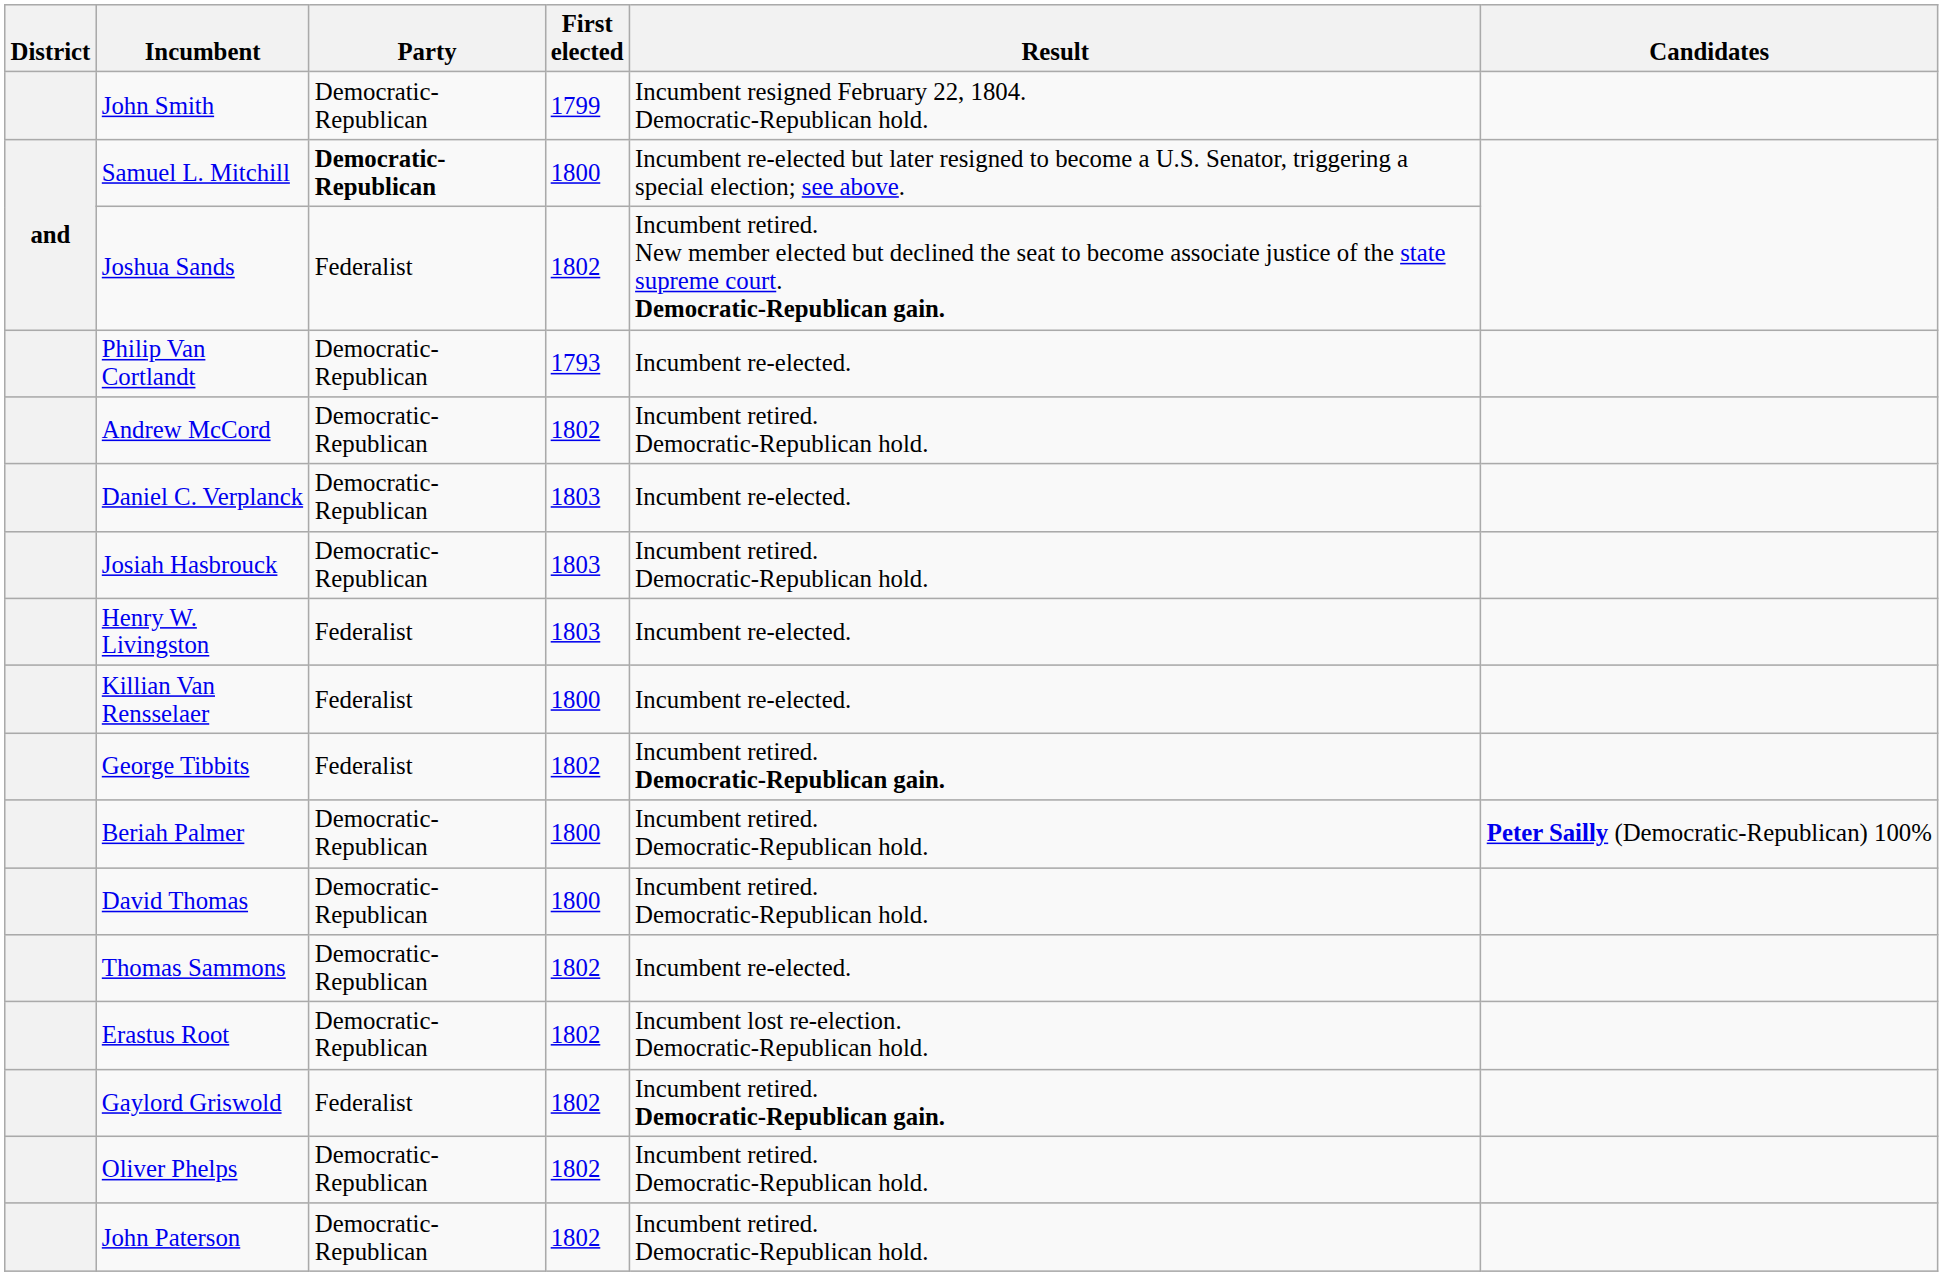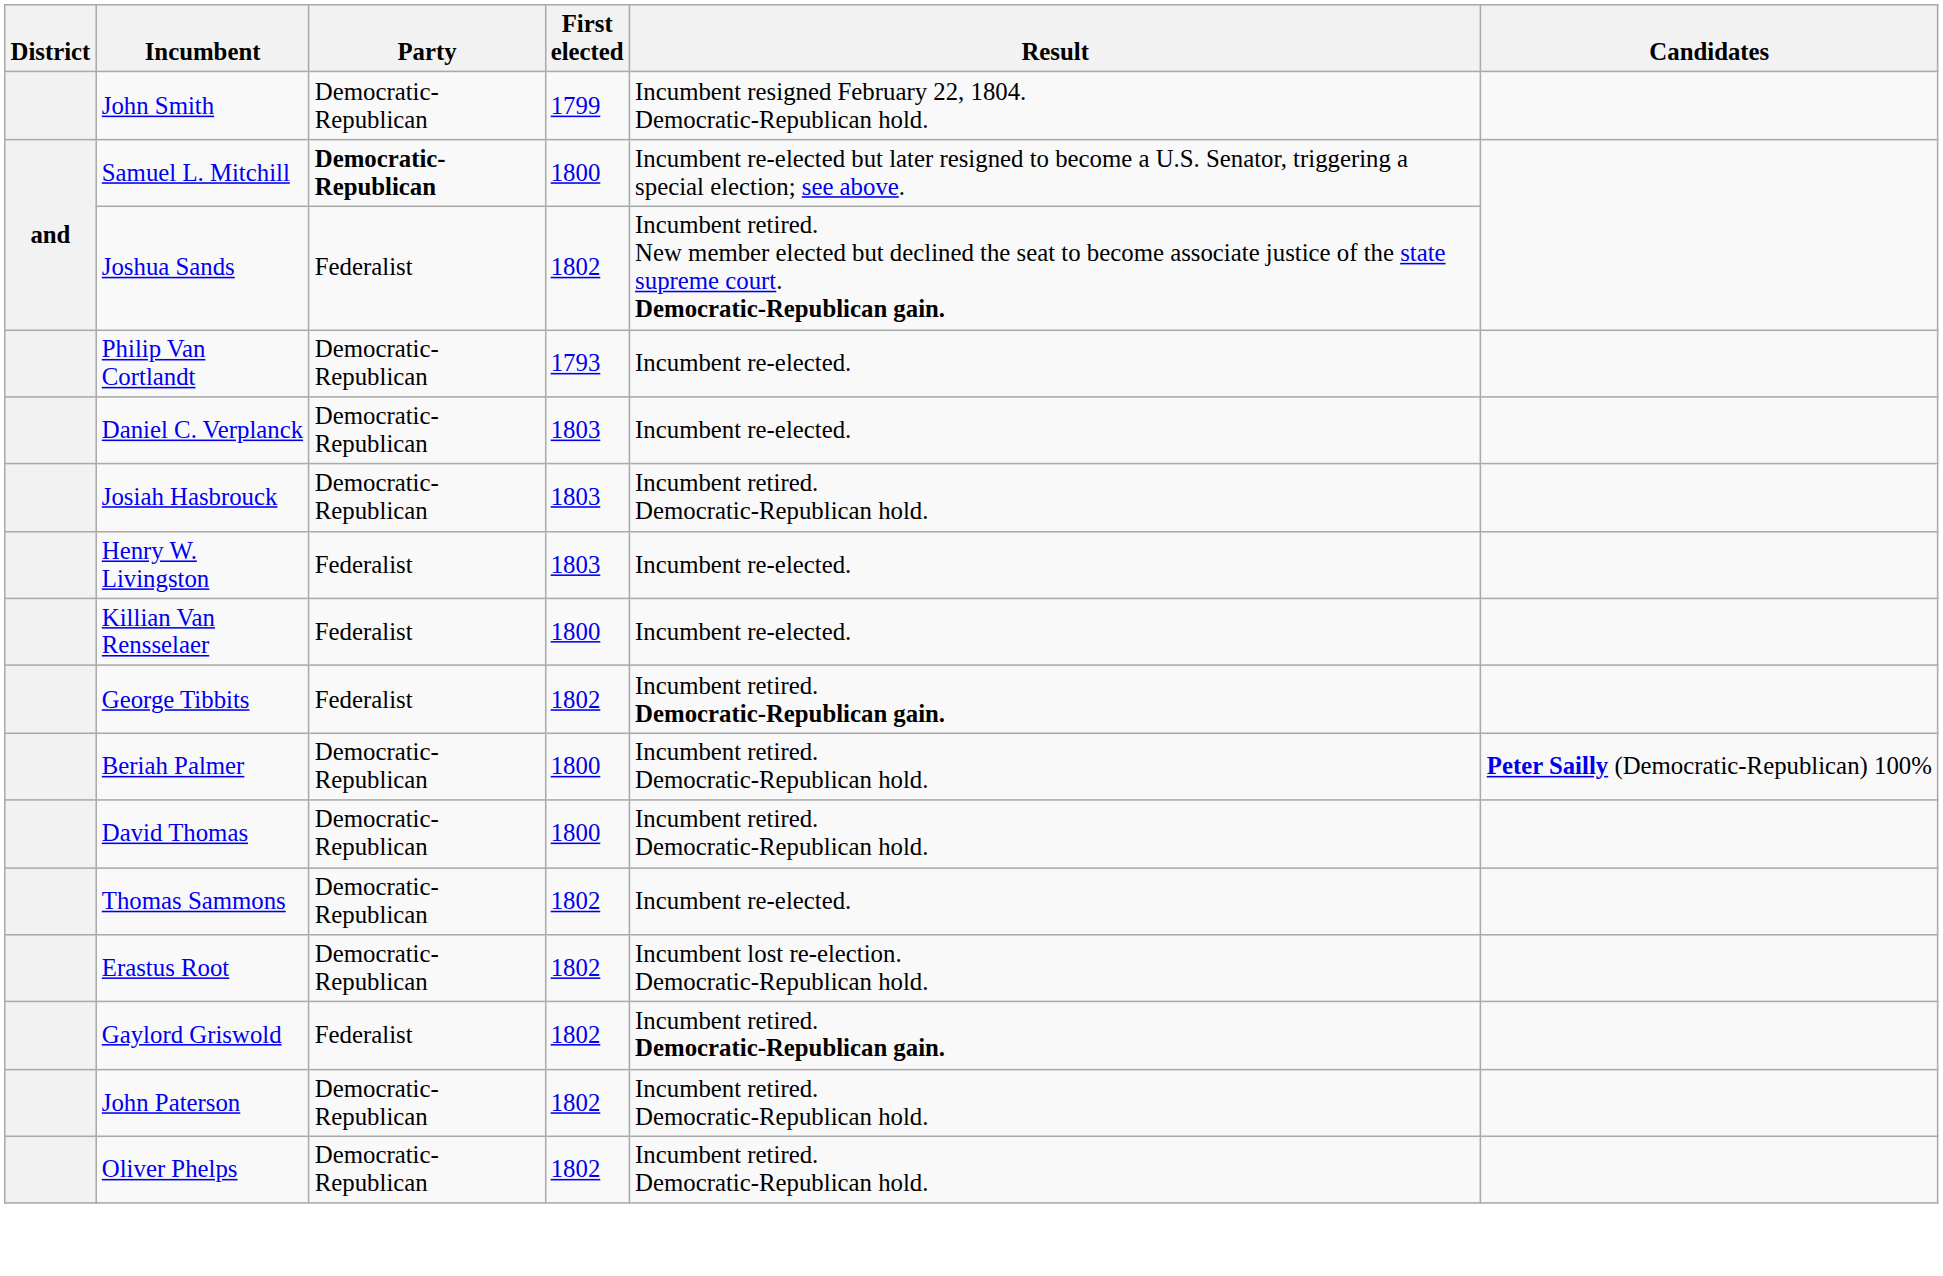- row: Andrew McCord | Democratic-Republican | 1802 | Incumbent retired. Democratic-Republican hold.
rows swapped: John Paterson <-> Oliver Phelps
